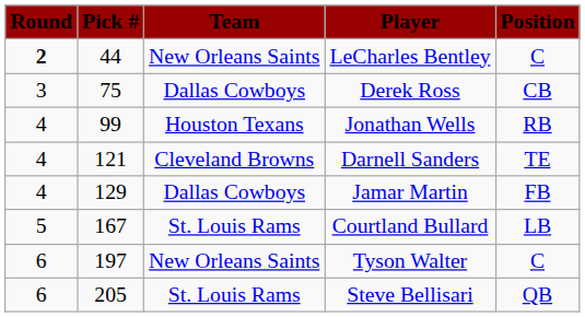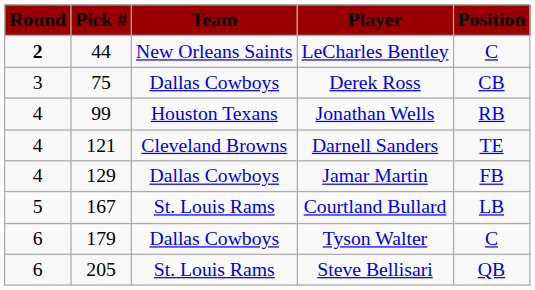Tyson Walter | Pick #: 197 -> 179
Tyson Walter | Team: New Orleans Saints -> Dallas Cowboys
